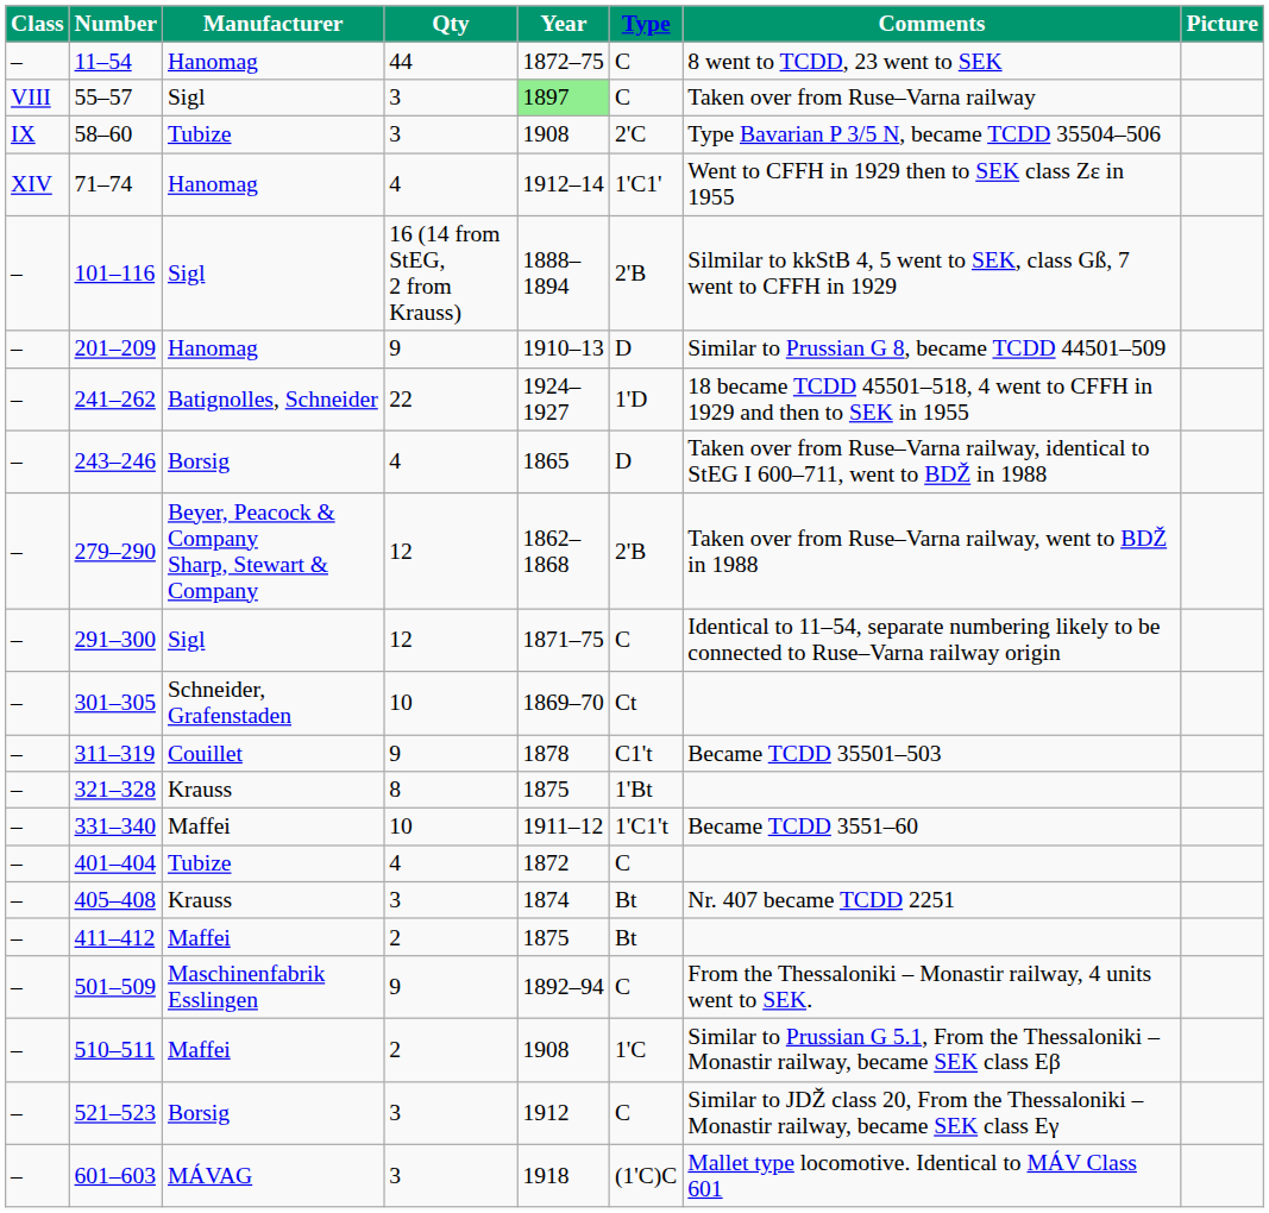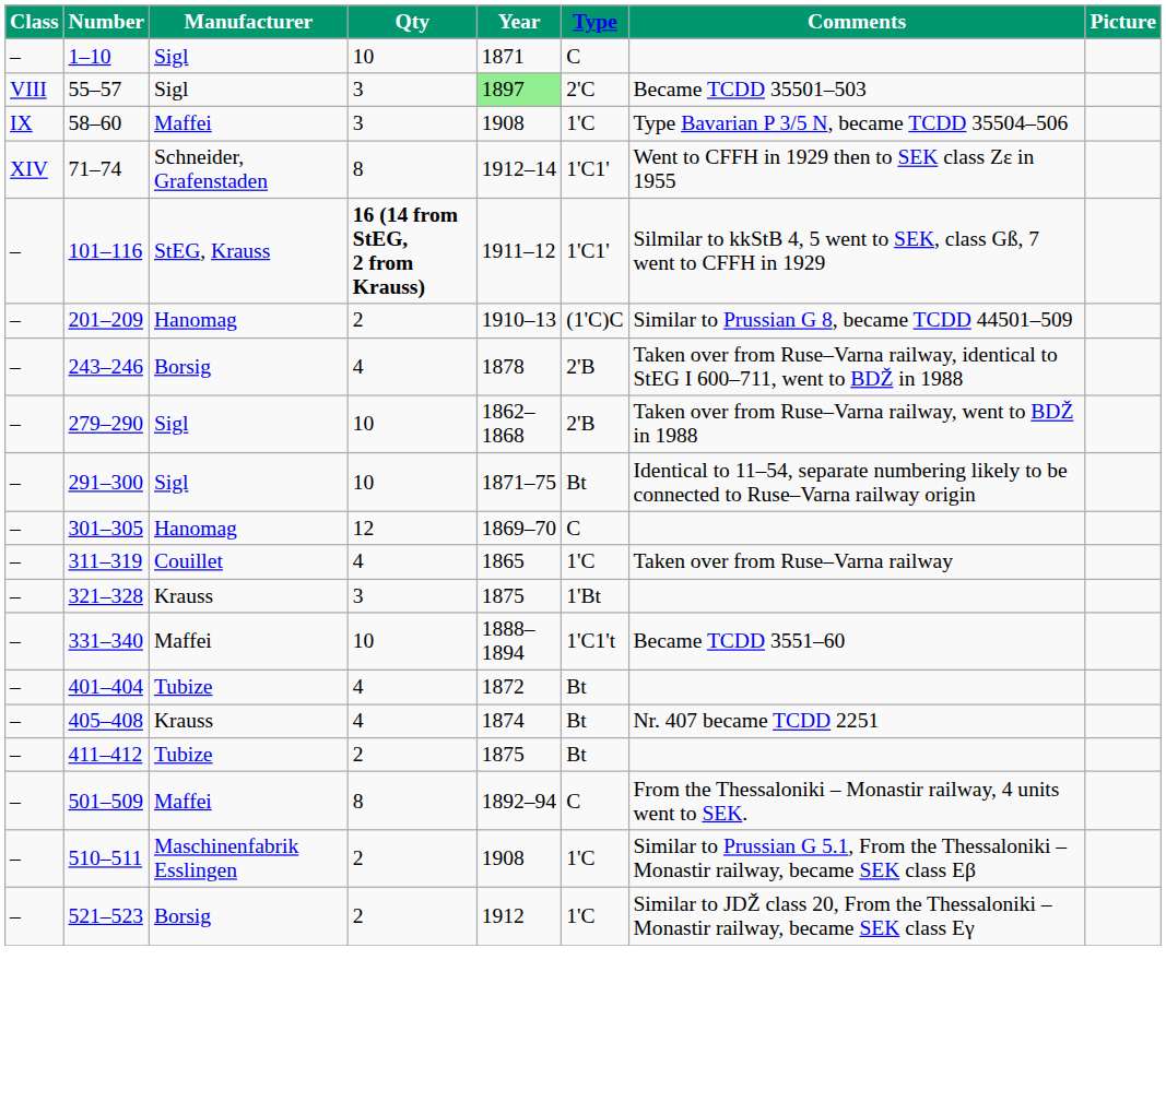+ row: – | 1–10 | Sigl | 10 | 1871 | C
- row: – | 11–54 | Hanomag | 44 | 1872–75 | C | 8 went to TCDD, 23 went to SEK
55–57 | Type: C -> 2'C
55–57 | Comments: Taken over from Ruse–Varna railway -> Became TCDD 35501–503
58–60 | Manufacturer: Tubize -> Maffei
58–60 | Type: 2'C -> 1'C
71–74 | Manufacturer: Hanomag -> Schneider, Grafenstaden
71–74 | Qty: 4 -> 8
101–116 | Manufacturer: Sigl -> StEG, Krauss
101–116 | Qty: normal -> bold
101–116 | Year: 1888–1894 -> 1911–12
101–116 | Type: 2'B -> 1'C1'
201–209 | Qty: 9 -> 2
201–209 | Type: D -> (1'C)C
- row: – | 241–262 | Batignolles, Schneider | 22 | 1924–1927 | 1'D | 18 became TCDD 45501–518, 4 went to CFFH in 1929 and then to SEK in 1955
243–246 | Year: 1865 -> 1878
243–246 | Type: D -> 2'B
279–290 | Manufacturer: Beyer, Peacock & Company Sharp, Stewart & Company -> Sigl
279–290 | Qty: 12 -> 10
291–300 | Qty: 12 -> 10
291–300 | Type: C -> Bt
301–305 | Manufacturer: Schneider, Grafenstaden -> Hanomag
301–305 | Qty: 10 -> 12
301–305 | Type: Ct -> C
311–319 | Qty: 9 -> 4
311–319 | Year: 1878 -> 1865
311–319 | Type: C1't -> 1'C
311–319 | Comments: Became TCDD 35501–503 -> Taken over from Ruse–Varna railway
321–328 | Qty: 8 -> 3
331–340 | Year: 1911–12 -> 1888–1894
401–404 | Type: C -> Bt
405–408 | Qty: 3 -> 4
411–412 | Manufacturer: Maffei -> Tubize
501–509 | Manufacturer: Maschinenfabrik Esslingen -> Maffei
501–509 | Qty: 9 -> 8
510–511 | Manufacturer: Maffei -> Maschinenfabrik Esslingen
521–523 | Qty: 3 -> 2
521–523 | Type: C -> 1'C
- row: – | 601–603 | MÁVAG | 3 | 1918 | (1'C)C | Mallet type locomotive. Identical to MÁV Class 601
